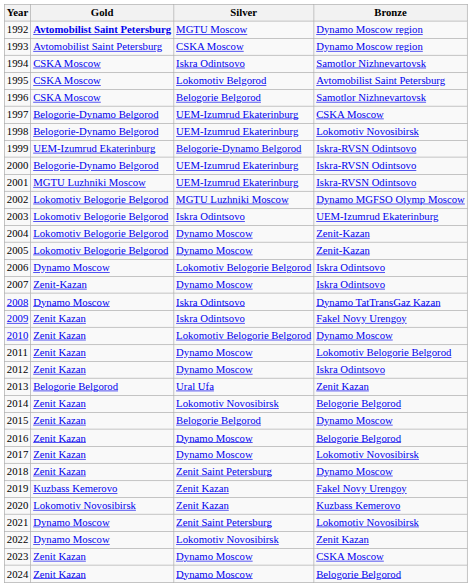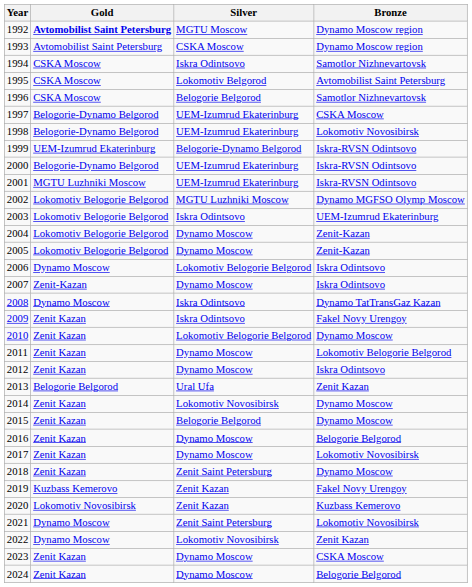2014 | Bronze: Belogorie Belgorod -> Dynamo Moscow
